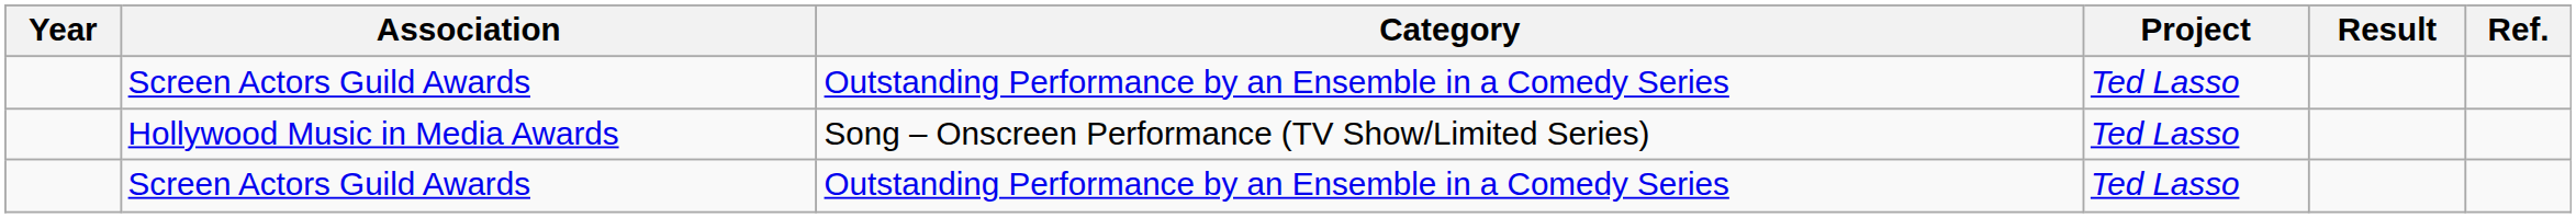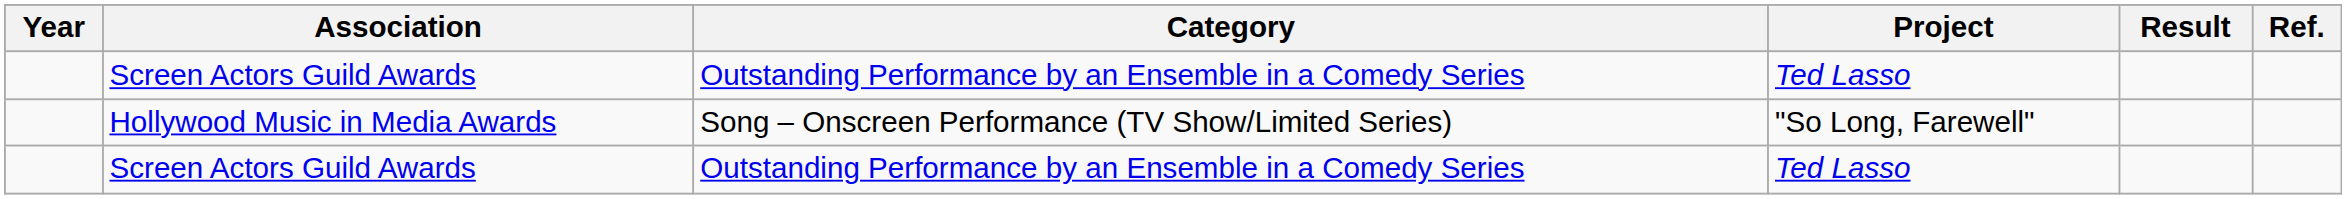Hollywood Music in Media Awards | Project: Ted Lasso -> "So Long, Farewell"
